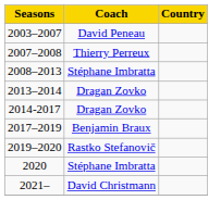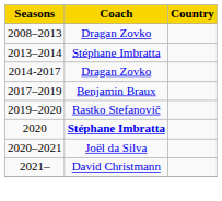- row: 2003–2007 | David Peneau
- row: 2007–2008 | Thierry Perreux
2008–2013 | Coach: Stéphane Imbratta -> Dragan Zovko
2013–2014 | Coach: Dragan Zovko -> Stéphane Imbratta
2020 | Coach: normal -> bold
+ row: 2020–2021 | Joël da Silva
